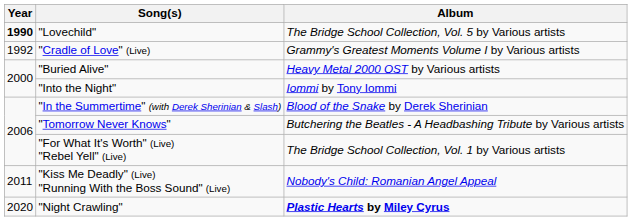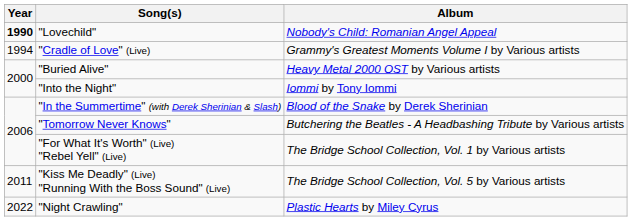"Lovechild" | Album: The Bridge School Collection, Vol. 5 by Various artists -> Nobody's Child: Romanian Angel Appeal
"Cradle of Love" (Live) | Year: 1992 -> 1994
"Kiss Me Deadly" (Live) "Running With the Boss Sound" (Live) | Album: Nobody's Child: Romanian Angel Appeal -> The Bridge School Collection, Vol. 5 by Various artists
"Night Crawling" | Year: 2020 -> 2022
"Night Crawling" | Album: bold -> normal
